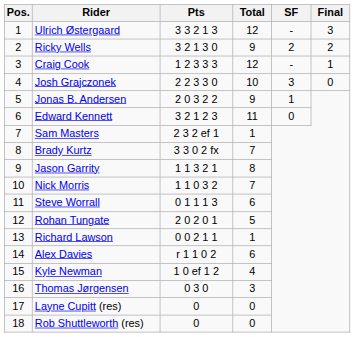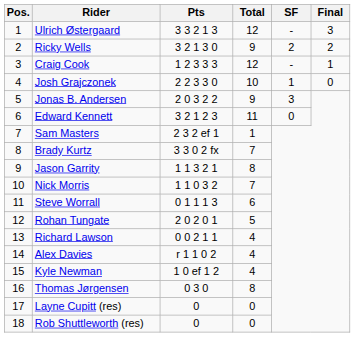Josh Grajczonek | SF: 3 -> 1
Jonas B. Andersen | SF: 1 -> 3
Richard Lawson | Total: 1 -> 4
Alex Davies | Total: 6 -> 4
Thomas Jørgensen | Total: 3 -> 8
